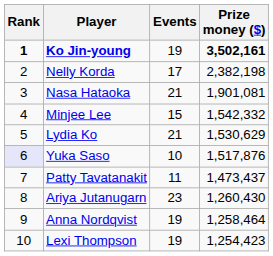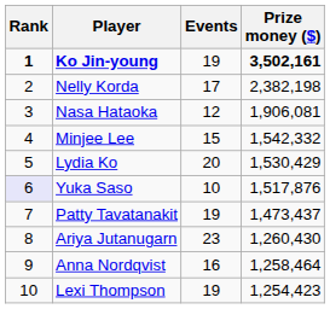Nasa Hataoka | Events: 21 -> 12
Nasa Hataoka | Prize money ($): 1,901,081 -> 1,906,081
Lydia Ko | Events: 21 -> 20
Lydia Ko | Prize money ($): 1,530,629 -> 1,530,429
Patty Tavatanakit | Events: 11 -> 19
Anna Nordqvist | Events: 19 -> 16
